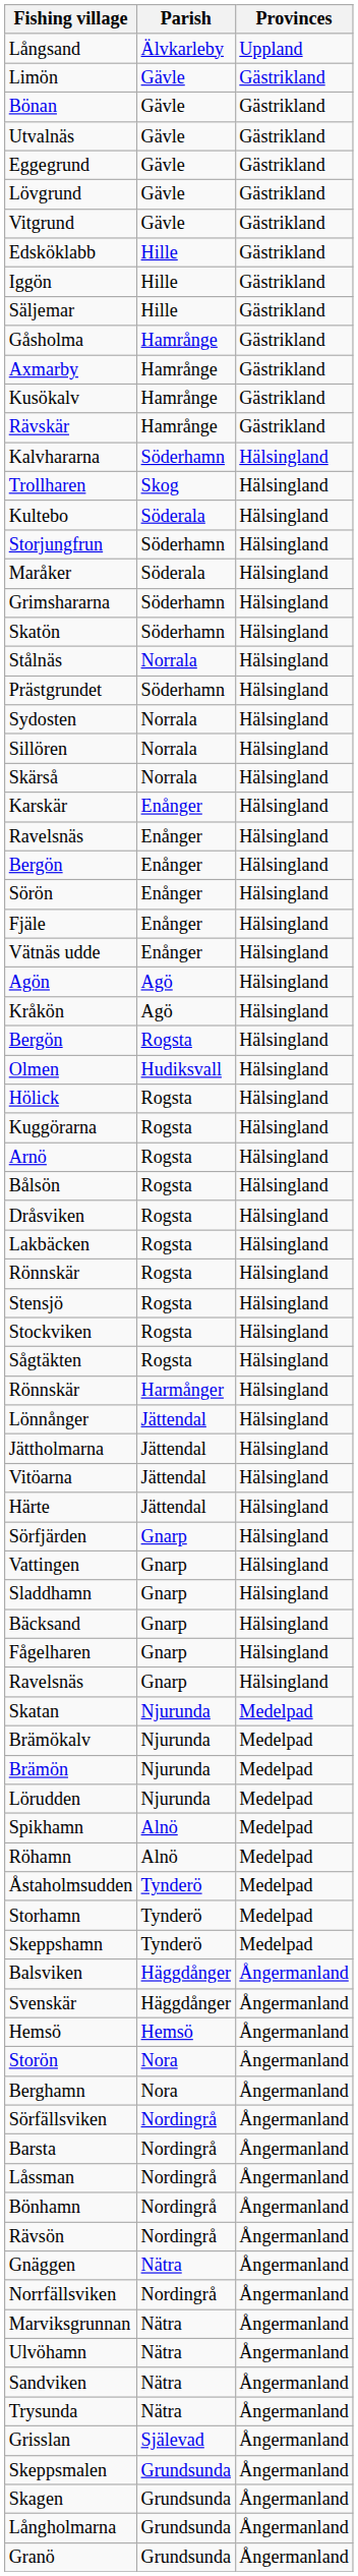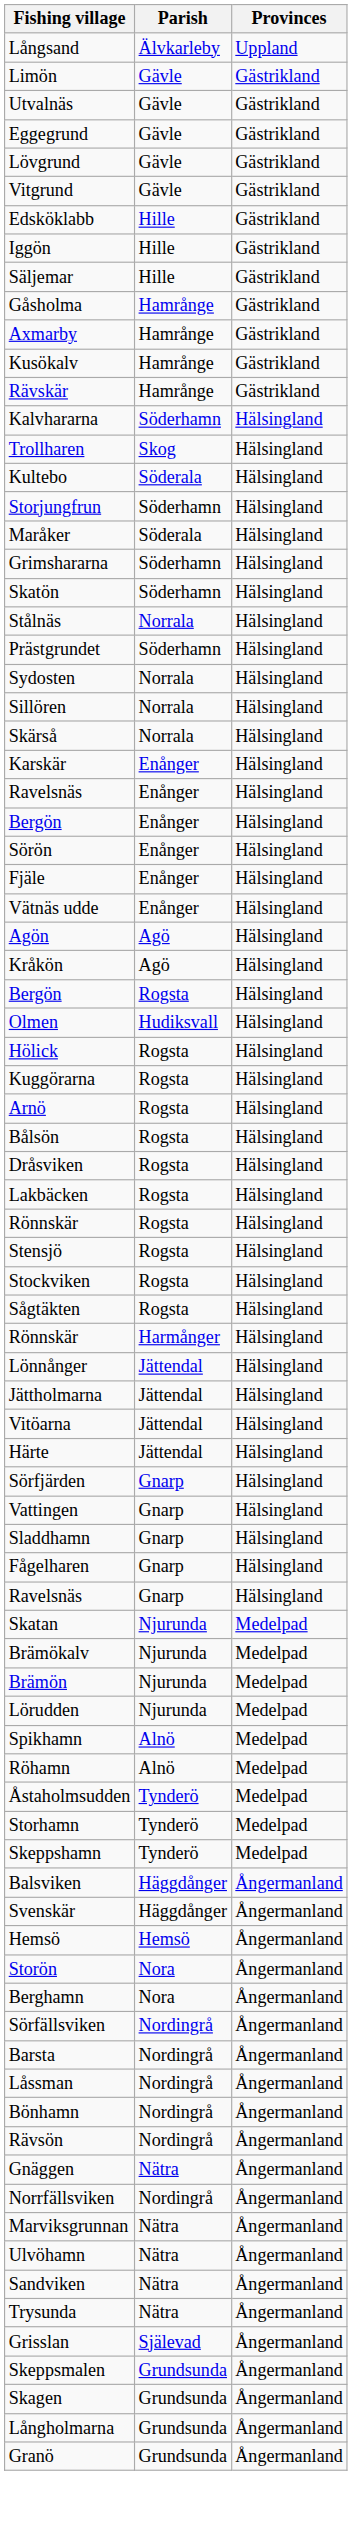- row: Bönan | Gävle | Gästrikland
- row: Bäcksand | Gnarp | Hälsingland
